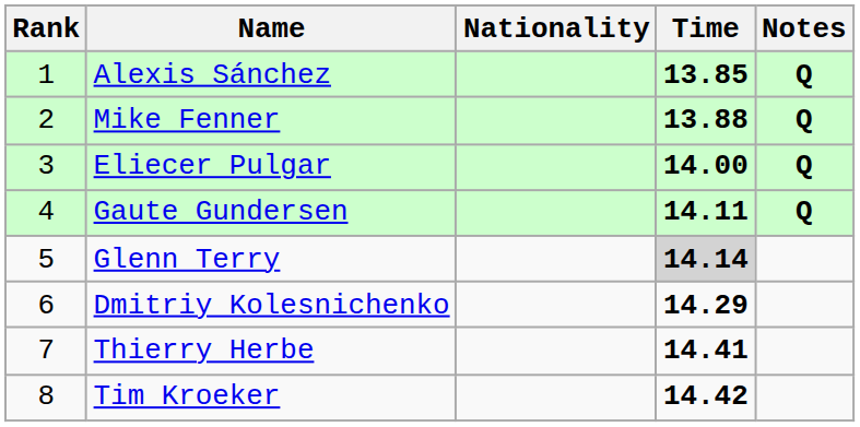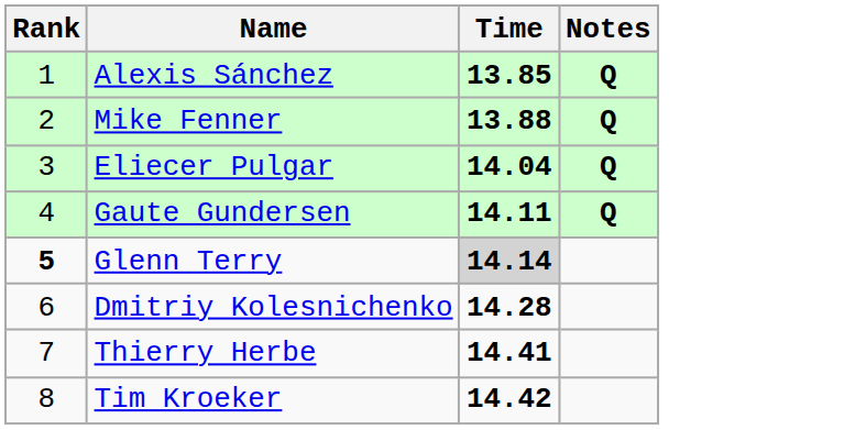- column: Nationality
Eliecer Pulgar | Time: 14.00 -> 14.04
Glenn Terry | Rank: normal -> bold
Dmitriy Kolesnichenko | Time: 14.29 -> 14.28
